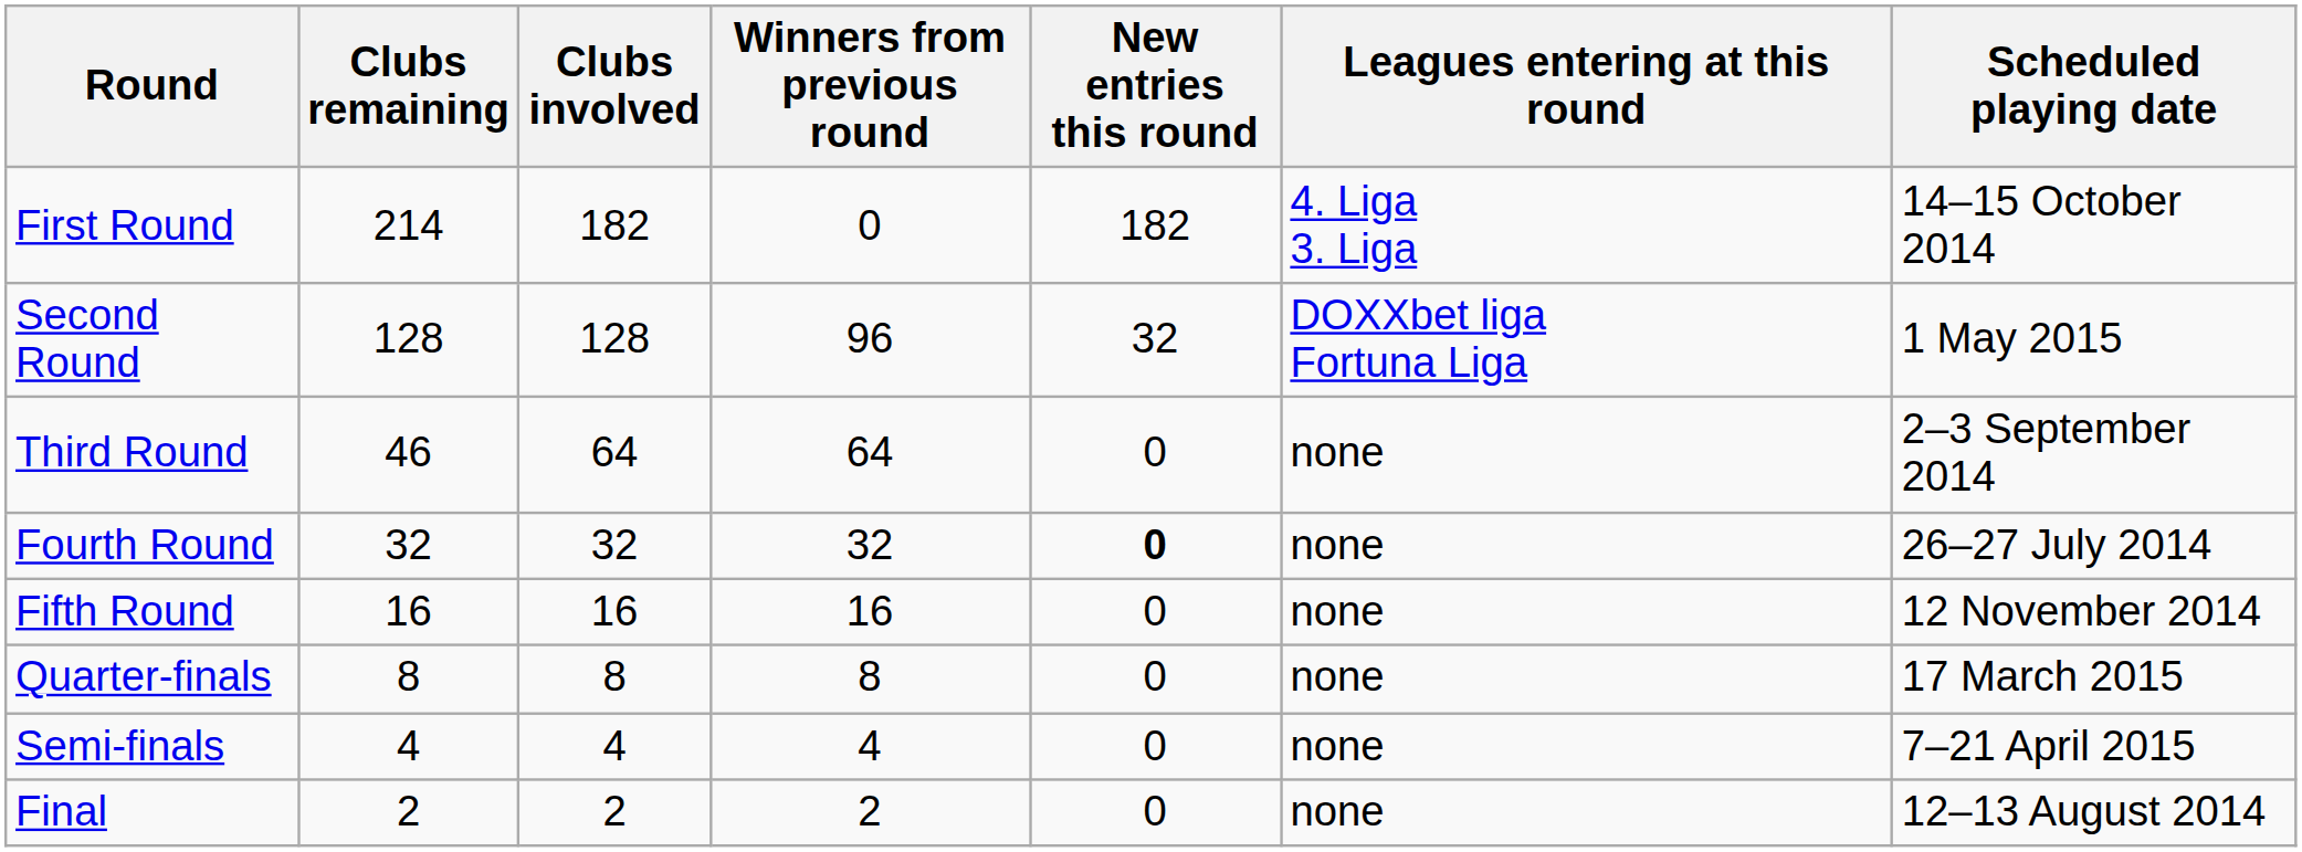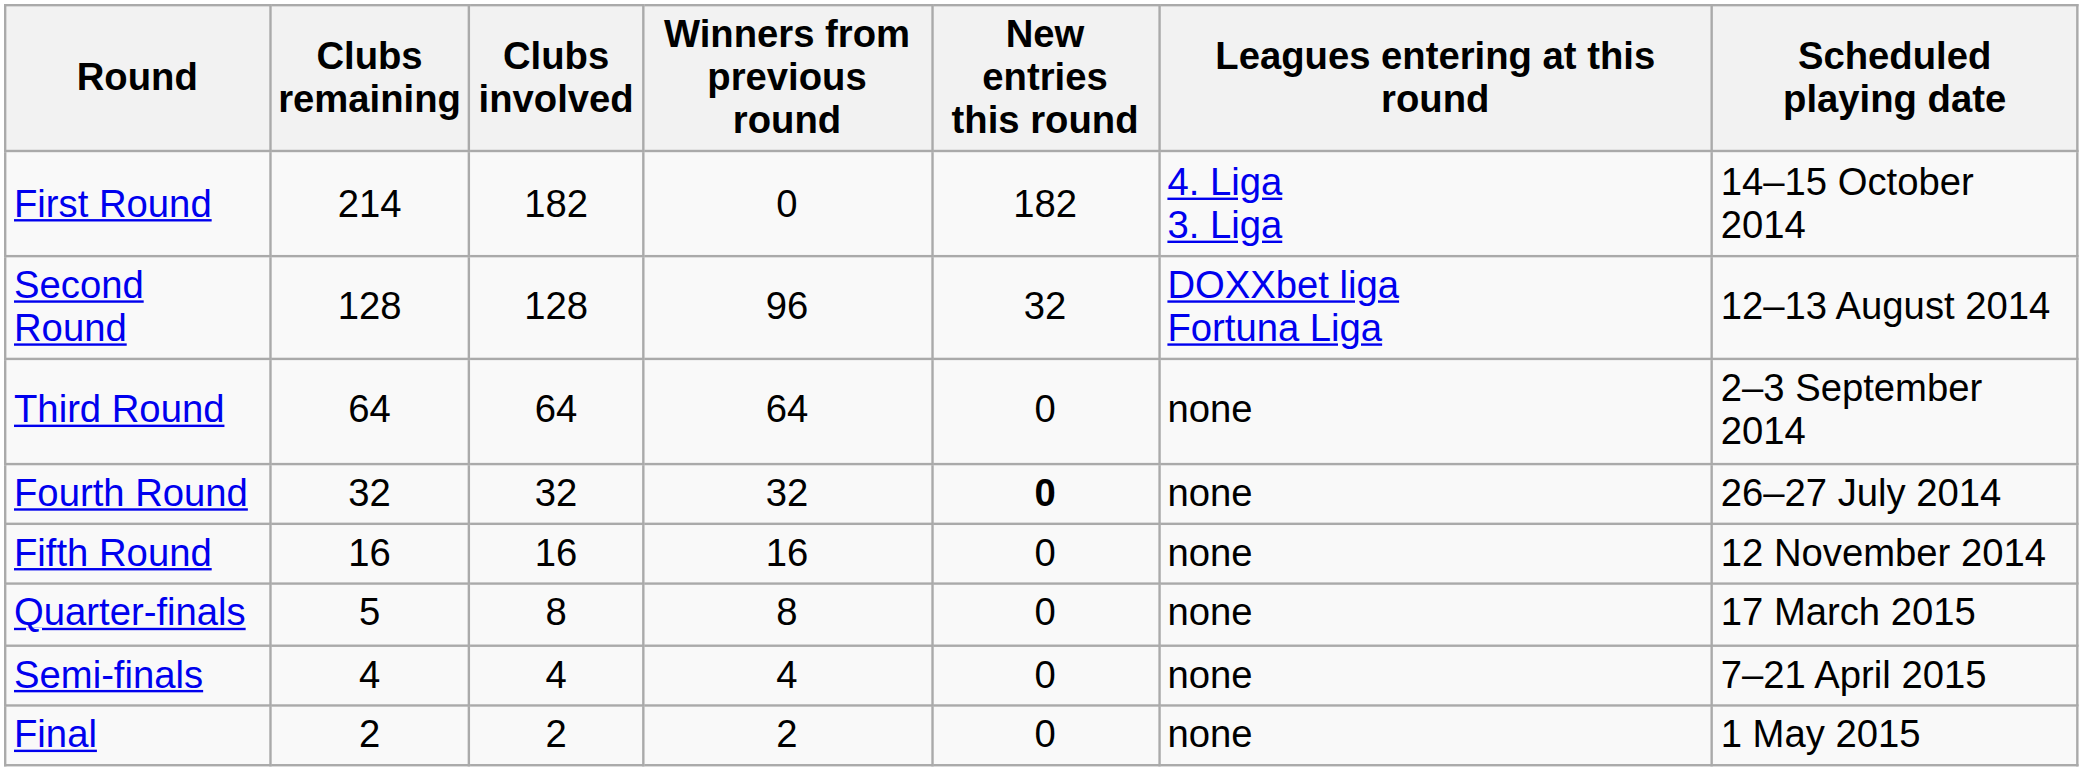Second Round | Scheduled playing date: 1 May 2015 -> 12–13 August 2014
Third Round | Clubs remaining: 46 -> 64
Quarter-finals | Clubs remaining: 8 -> 5
Final | Scheduled playing date: 12–13 August 2014 -> 1 May 2015
